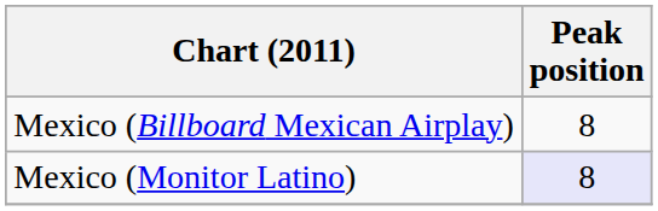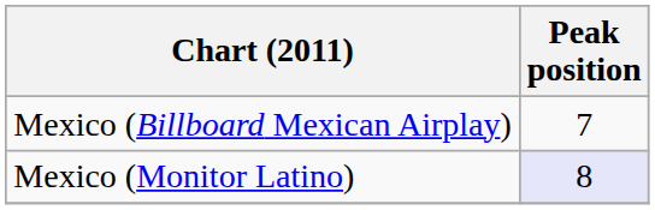Mexico (Billboard Mexican Airplay) | Peak position: 8 -> 7
